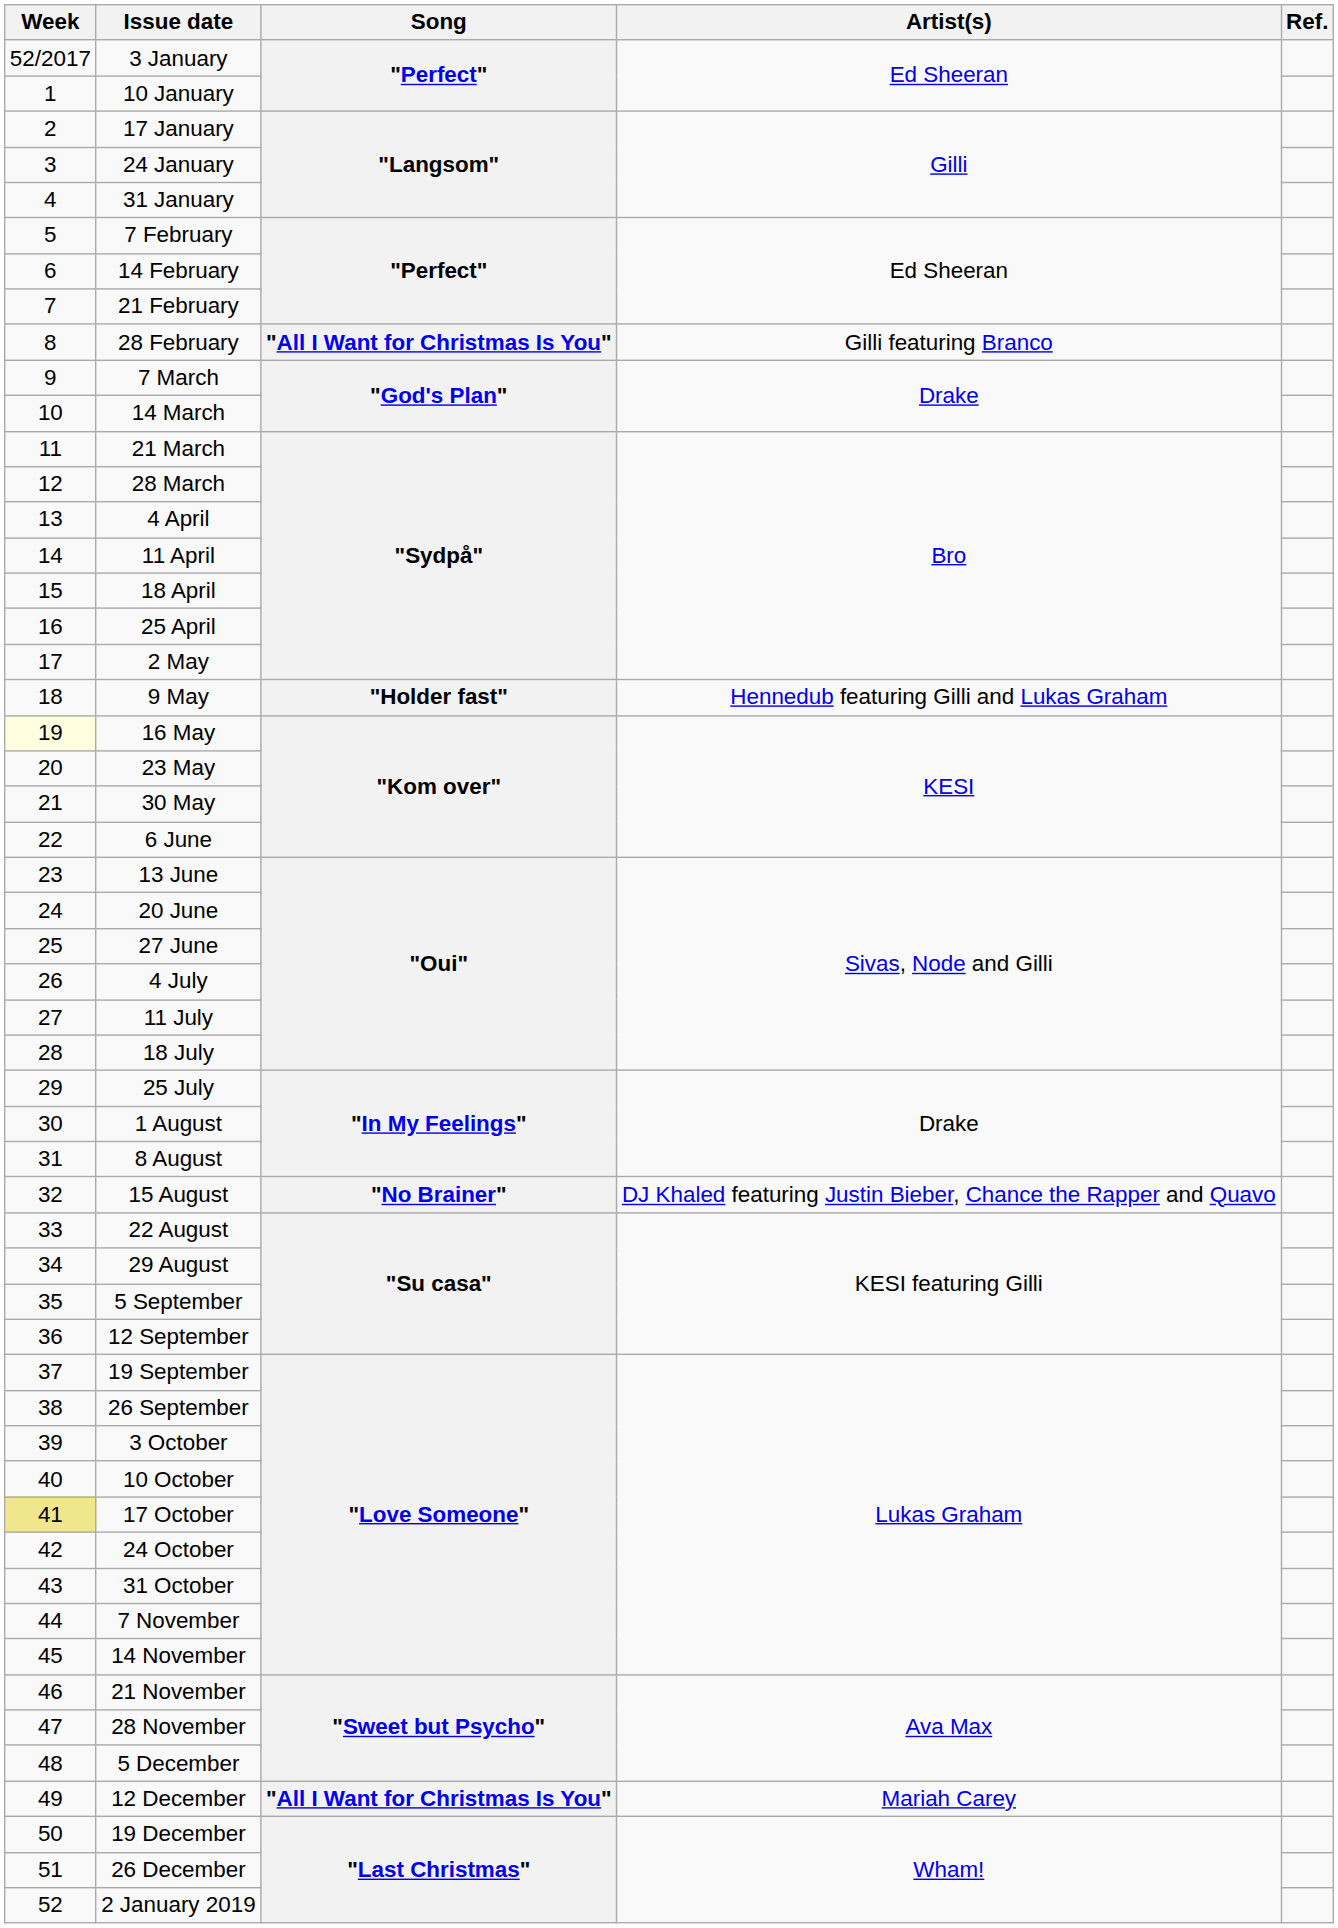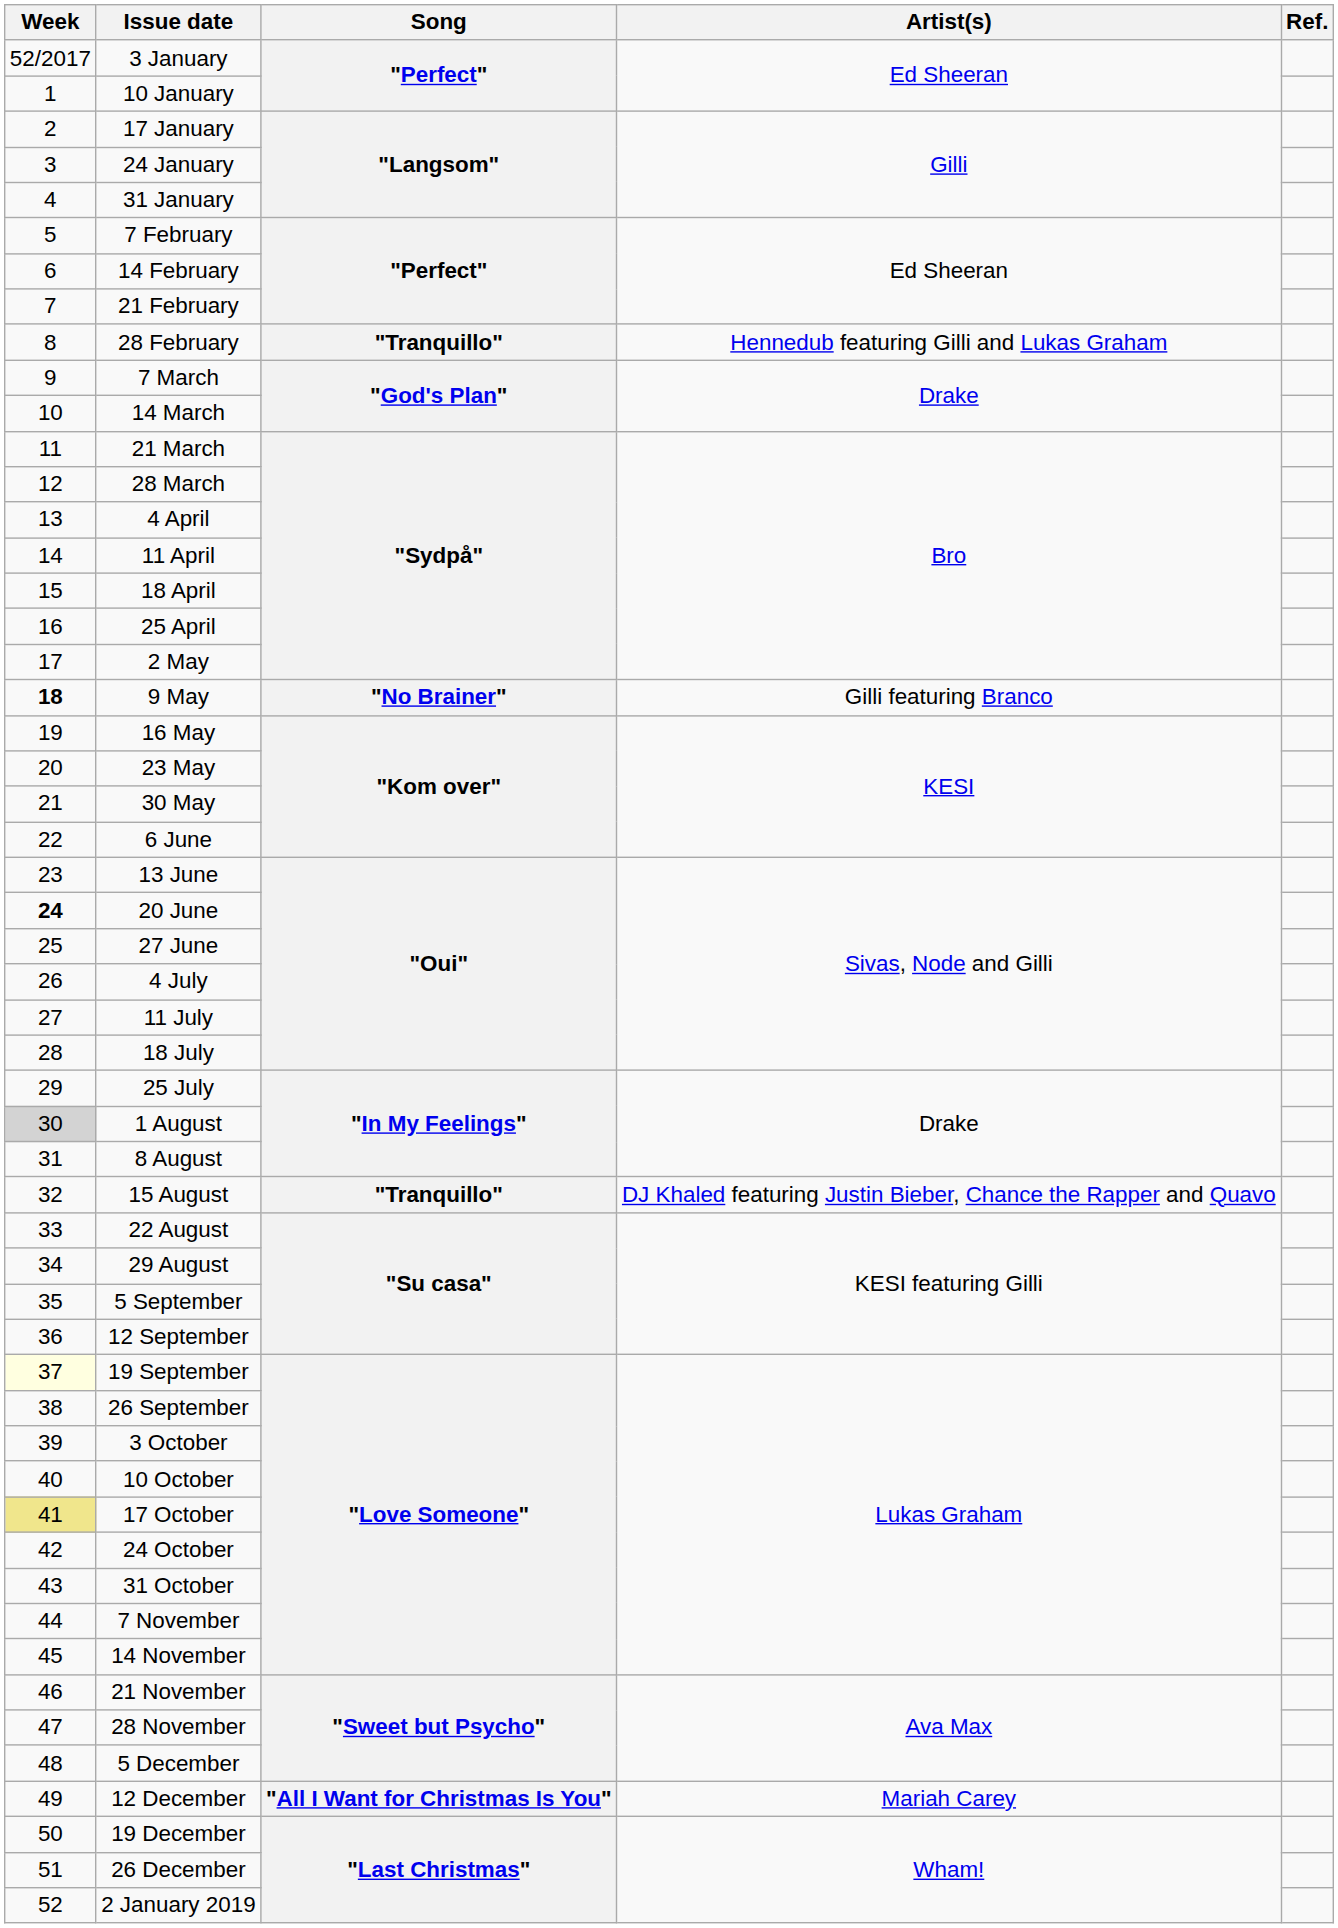28 February | Song: "All I Want for Christmas Is You" -> "Tranquillo"
28 February | Artist(s): Gilli featuring Branco -> Hennedub featuring Gilli and Lukas Graham
9 May | Week: normal -> bold
9 May | Song: "Holder fast" -> "No Brainer"
9 May | Artist(s): Hennedub featuring Gilli and Lukas Graham -> Gilli featuring Branco
16 May | Week: lightyellow background -> no background
20 June | Week: normal -> bold
1 August | Week: no background -> lightgrey background
15 August | Song: "No Brainer" -> "Tranquillo"
19 September | Week: no background -> lightyellow background
